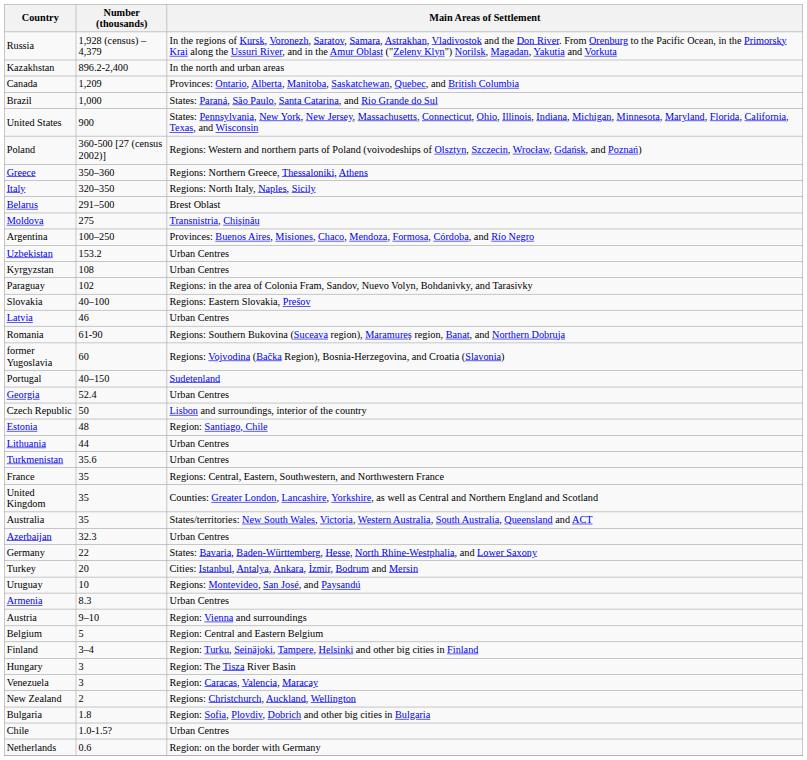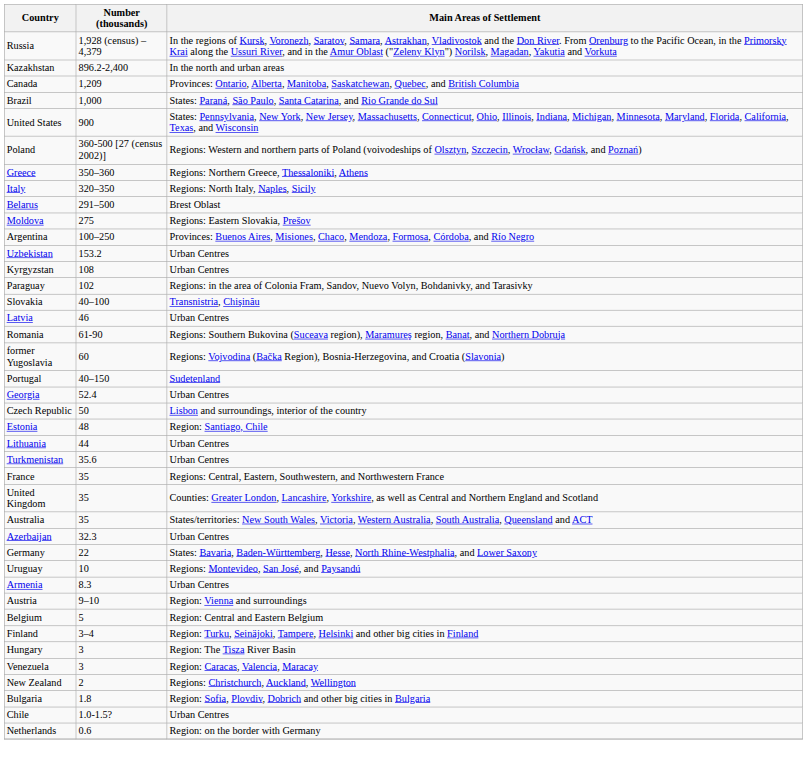Moldova | Main Areas of Settlement: Transnistria, Chişinău -> Regions: Eastern Slovakia, Prešov
Slovakia | Main Areas of Settlement: Regions: Eastern Slovakia, Prešov -> Transnistria, Chişinău
- row: Turkey | 20 | Cities: Istanbul, Antalya, Ankara, İzmir, Bodrum and Mersin
